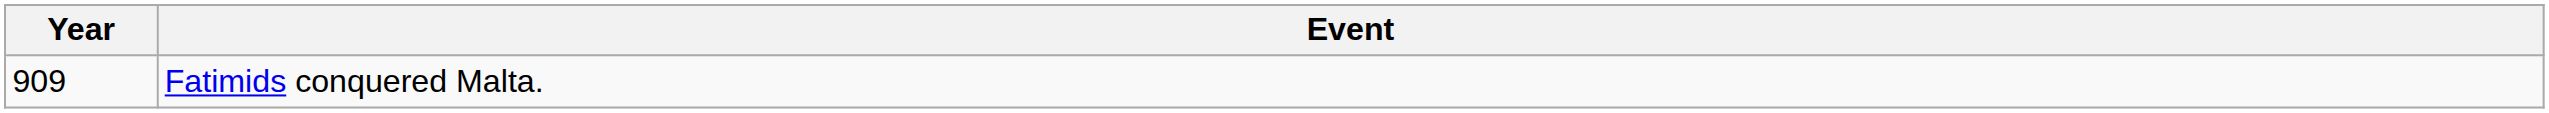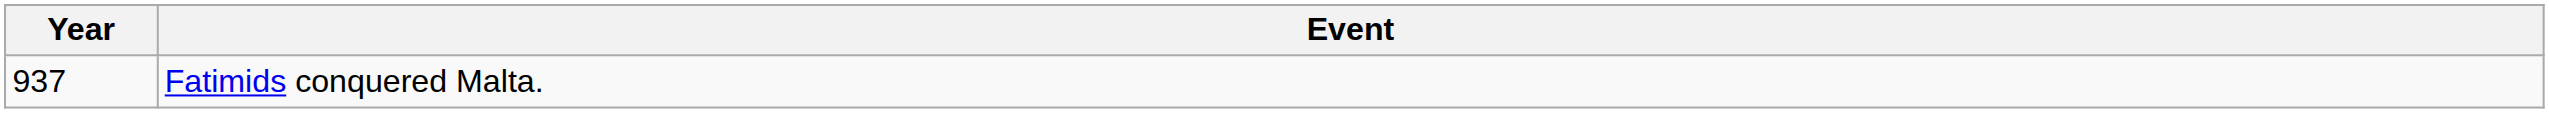Fatimids conquered Malta. | Year: 909 -> 937
